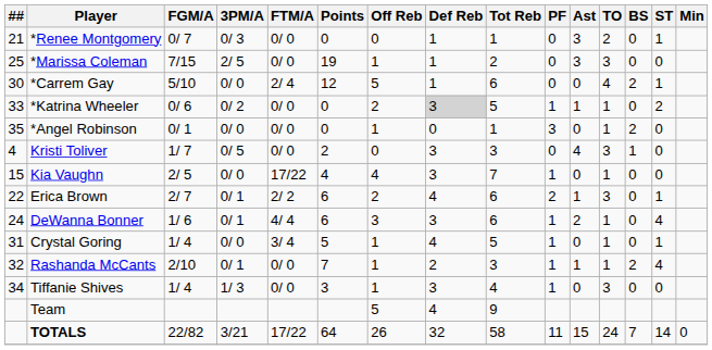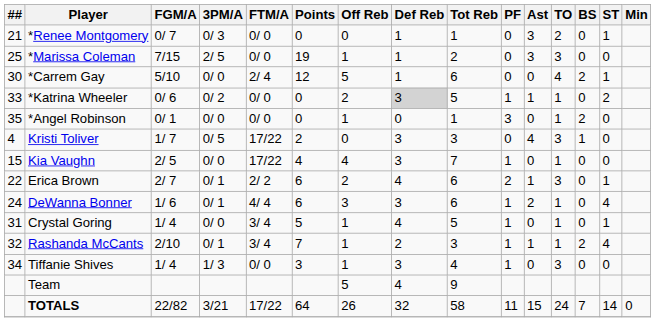Kristi Toliver | FTM/A: 0/ 0 -> 17/22
Rashanda McCants | FTM/A: 0/ 0 -> 3/ 4
